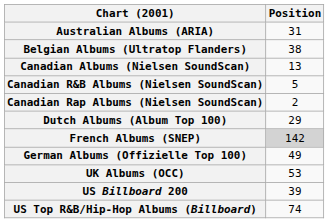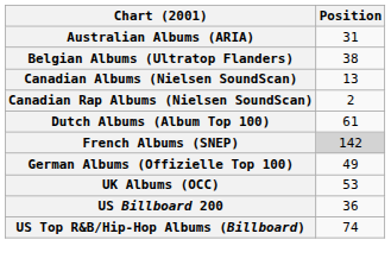- row: Canadian R&B Albums (Nielsen SoundScan) | 5
Dutch Albums (Album Top 100) | Position: 29 -> 61
US Billboard 200 | Position: 39 -> 36
